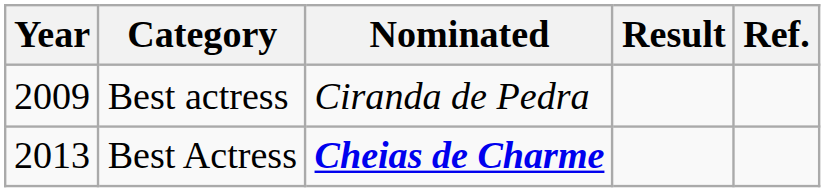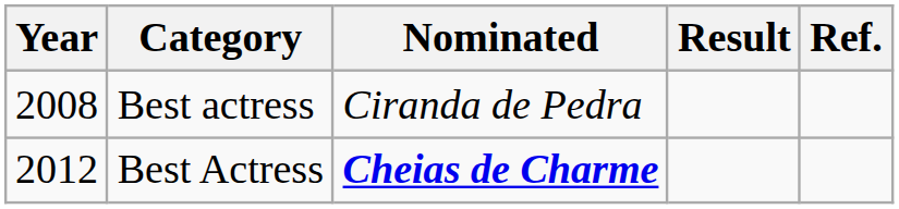Best actress | Year: 2009 -> 2008
Best Actress | Year: 2013 -> 2012
